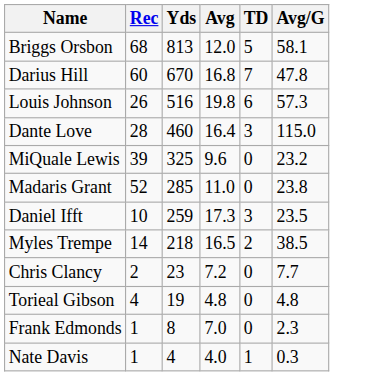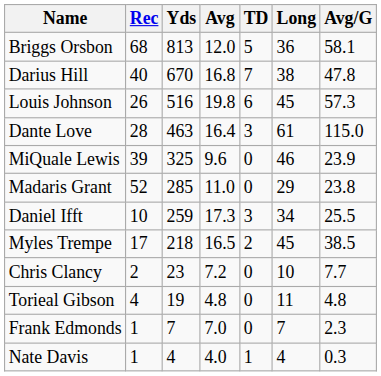+ column: Long | 36 | 38 | 45 | 61 | 46 | 29 | 34 | 45 | 10 | 11 | 7 | 4
Darius Hill | Rec: 60 -> 40
Dante Love | Yds: 460 -> 463
MiQuale Lewis | Avg/G: 23.2 -> 23.9
Daniel Ifft | Avg/G: 23.5 -> 25.5
Myles Trempe | Rec: 14 -> 17
Frank Edmonds | Yds: 8 -> 7
